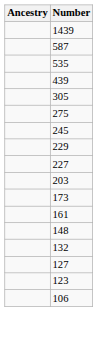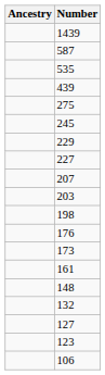- row: 305
+ row: 207
+ row: 198
+ row: 176
